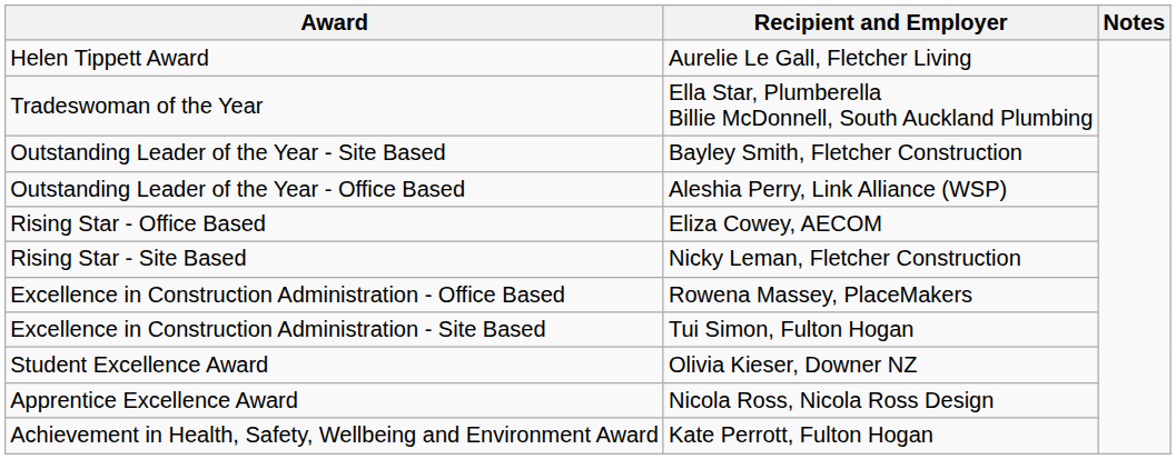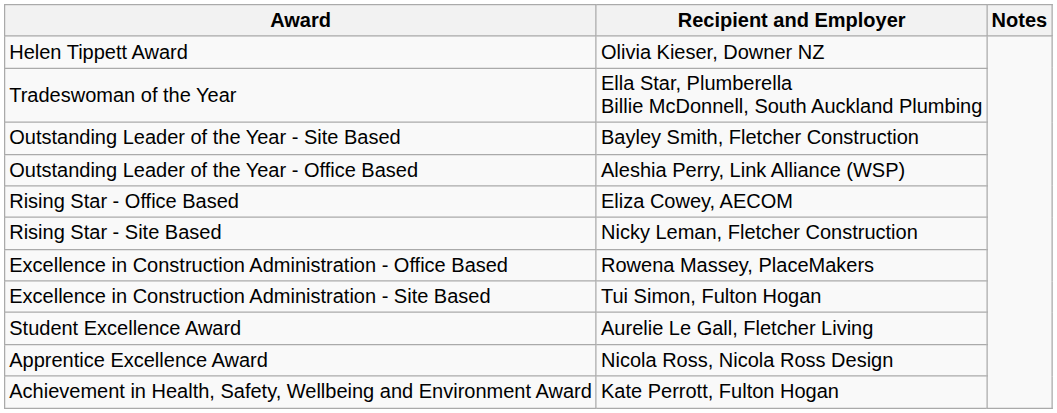Helen Tippett Award | Recipient and Employer: Aurelie Le Gall, Fletcher Living -> Olivia Kieser, Downer NZ
Student Excellence Award | Recipient and Employer: Olivia Kieser, Downer NZ -> Aurelie Le Gall, Fletcher Living
